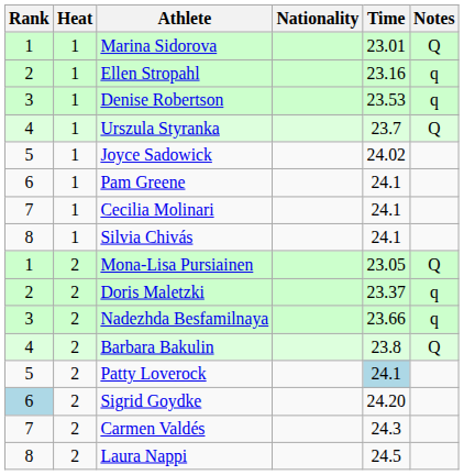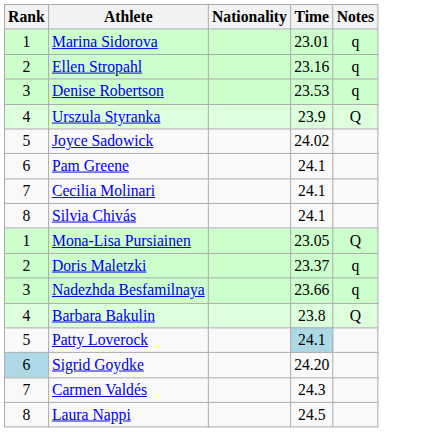- column: Heat | 1 | 1 | 1 | 1 | 1 | 1 | 1 | 1 | 2 | 2 | 2 | 2 | 2 | 2 | 2 | 2
Marina Sidorova | Notes: Q -> q
Urszula Styranka | Time: 23.7 -> 23.9
